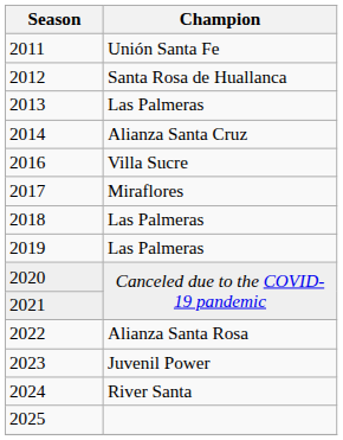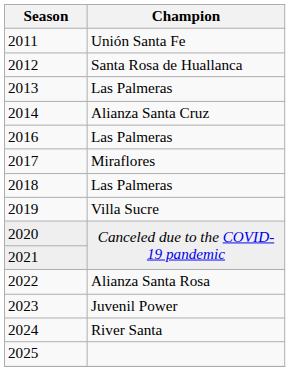2016 | Champion: Villa Sucre -> Las Palmeras
2019 | Champion: Las Palmeras -> Villa Sucre
